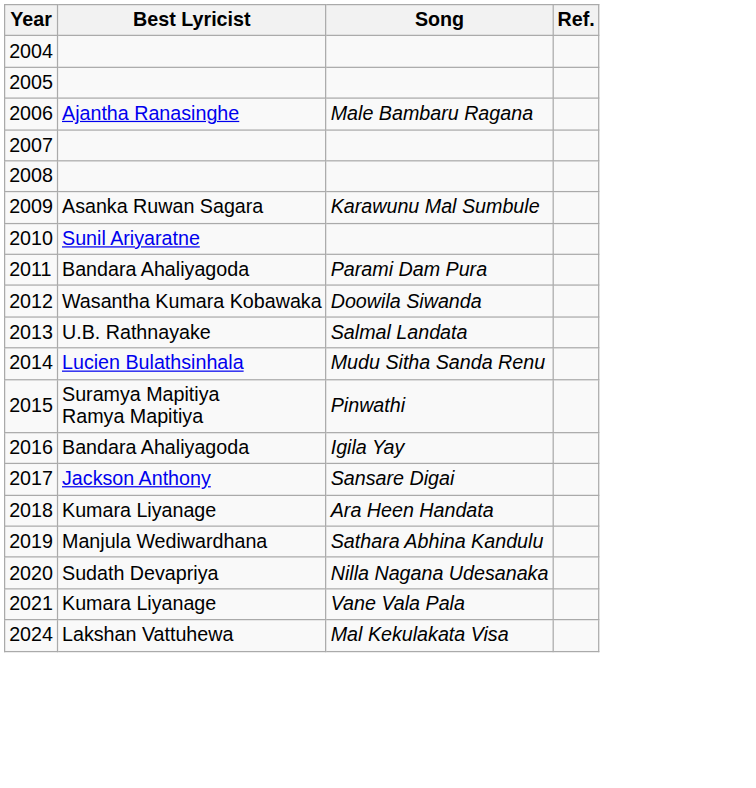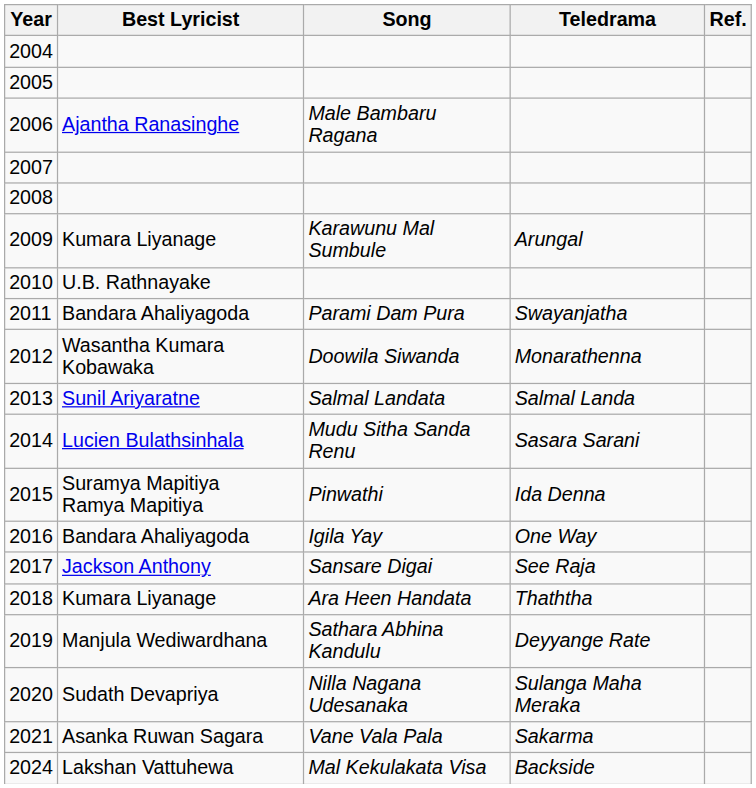+ column: Teledrama | Arungal | Swayanjatha | Monarathenna | Salmal Landa | Sasara Sarani | Ida Denna | One Way | See Raja | Thaththa | Deyyange Rate | Sulanga Maha Meraka | Sakarma | Backside
2009 | Best Lyricist: Asanka Ruwan Sagara -> Kumara Liyanage
2010 | Best Lyricist: Sunil Ariyaratne -> U.B. Rathnayake
2013 | Best Lyricist: U.B. Rathnayake -> Sunil Ariyaratne
2021 | Best Lyricist: Kumara Liyanage -> Asanka Ruwan Sagara
